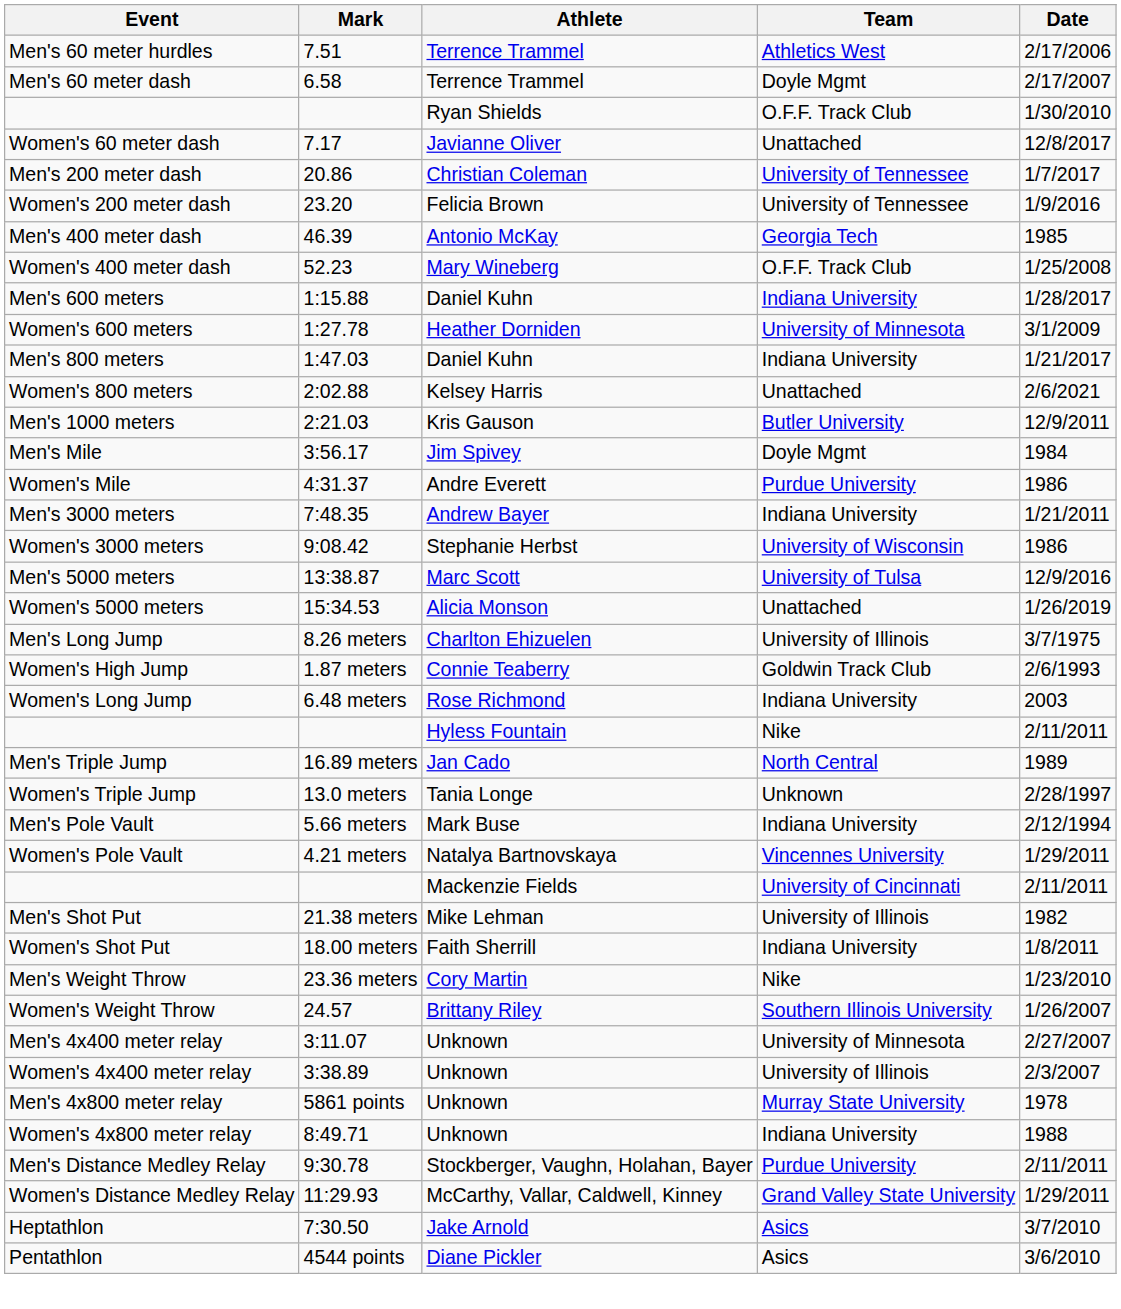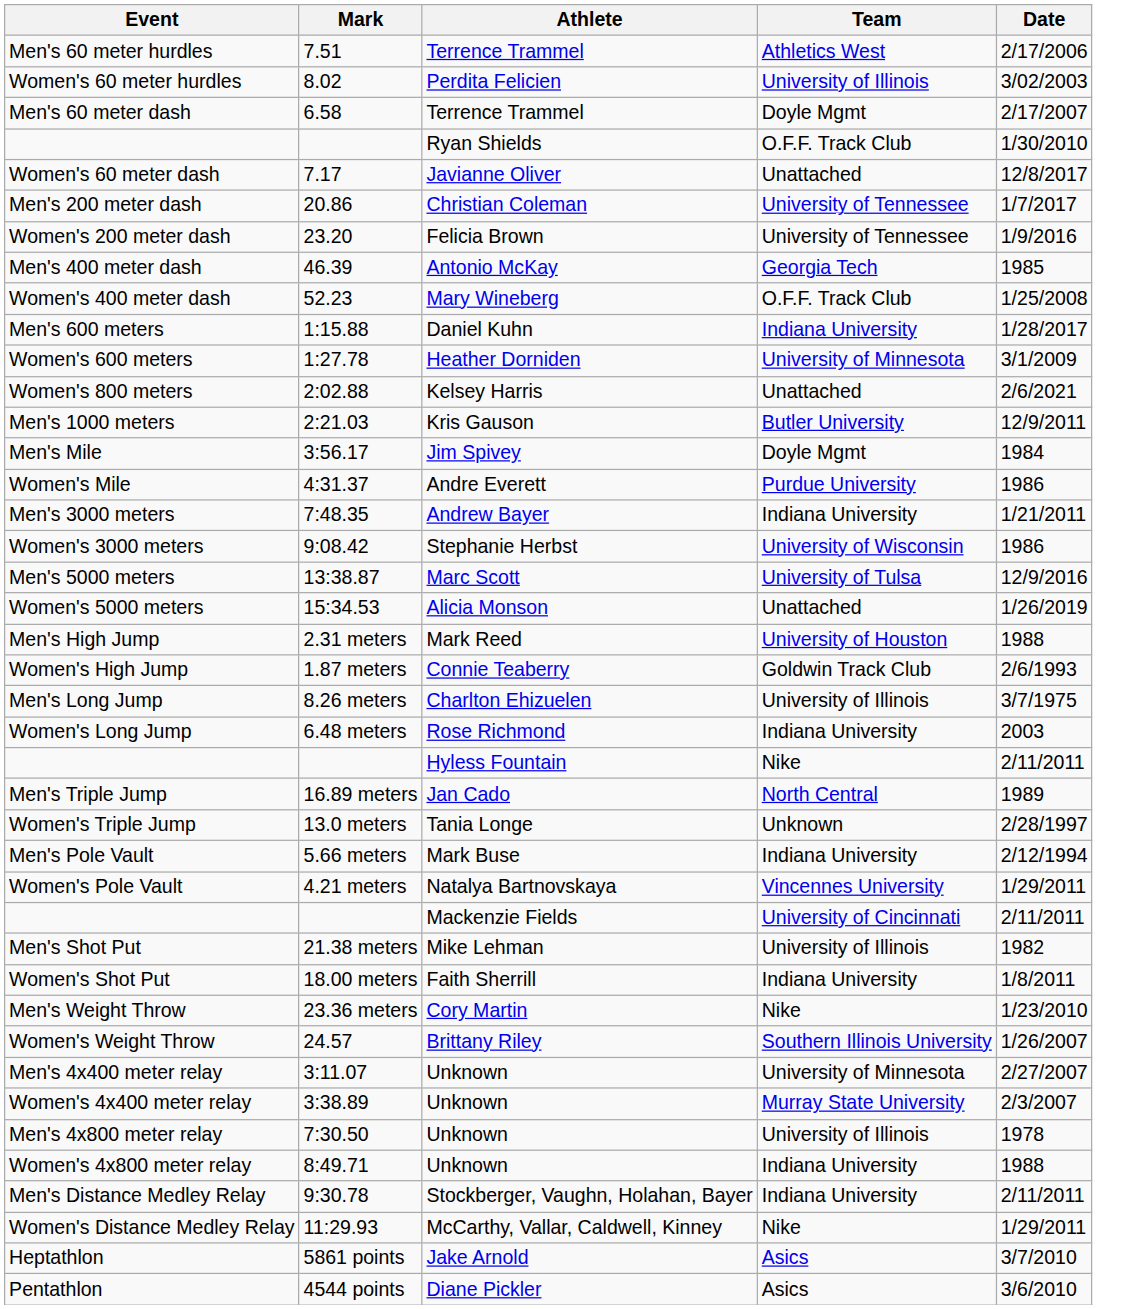+ row: Women's 60 meter hurdles | 8.02 | Perdita Felicien | University of Illinois | 3/02/2003
- row: Men's 800 meters | 1:47.03 | Daniel Kuhn | Indiana University | 1/21/2017
+ row: Men's High Jump | 2.31 meters | Mark Reed | University of Houston | 1988
rows swapped: Women's High Jump <-> Men's Long Jump
Women's 4x400 meter relay | Team: University of Illinois -> Murray State University
Men's 4x800 meter relay | Mark: 5861 points -> 7:30.50
Men's 4x800 meter relay | Team: Murray State University -> University of Illinois
Men's Distance Medley Relay | Team: Purdue University -> Indiana University
Women's Distance Medley Relay | Team: Grand Valley State University -> Nike
Heptathlon | Mark: 7:30.50 -> 5861 points
